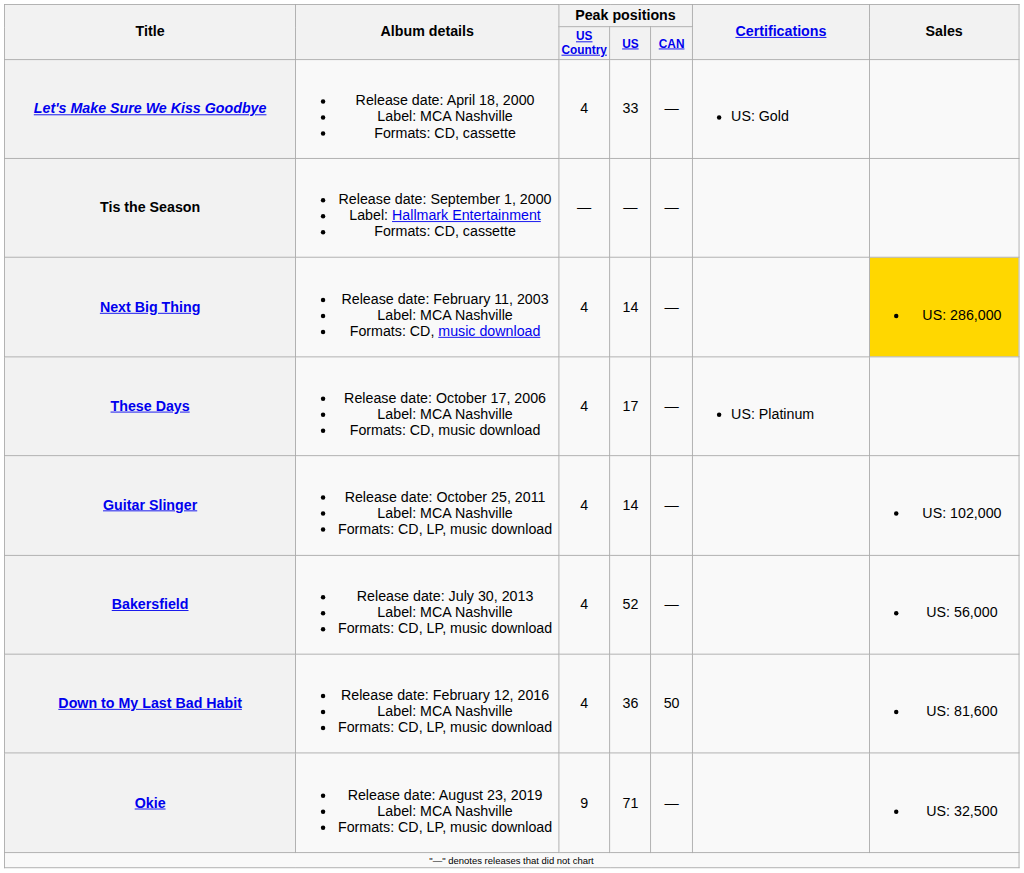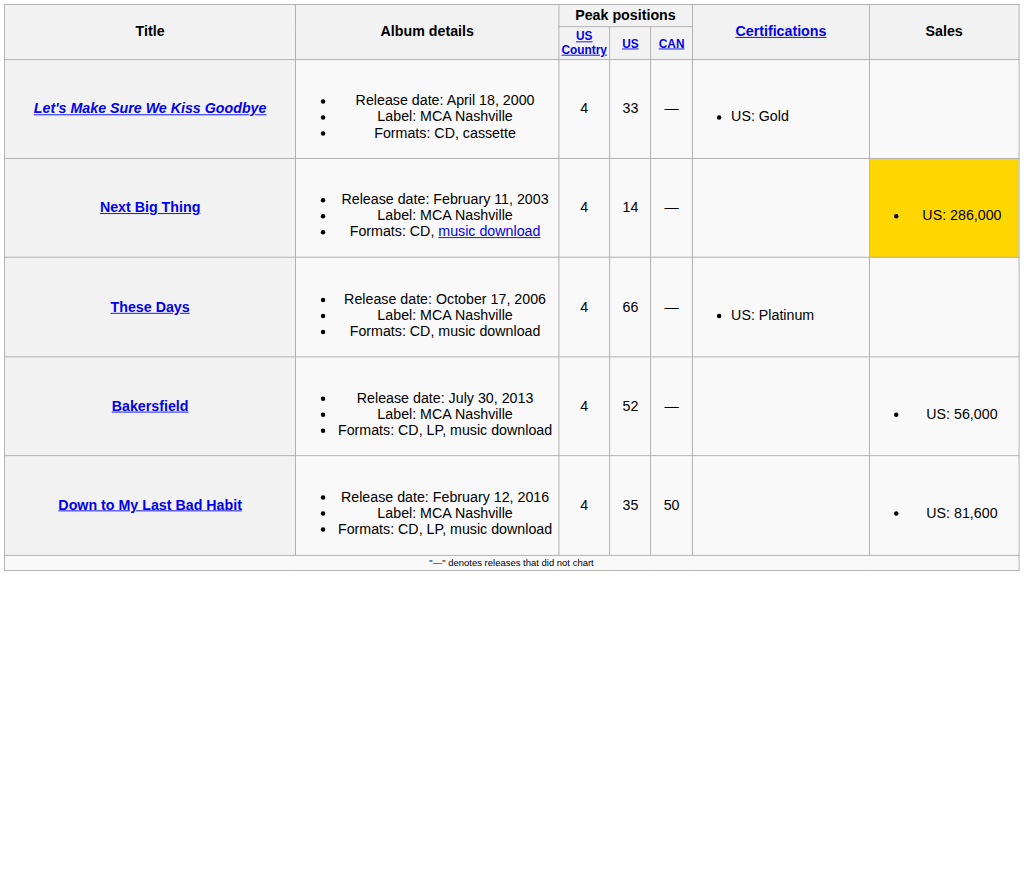- row: Tis the Season | Release date: September 1, 2000 Label: Hallmark Entertainment Formats: CD, cassette | — | — | —
These Days | Peak positions / US: 17 -> 66
- row: Guitar Slinger | Release date: October 25, 2011 Label: MCA Nashville Formats: CD, LP, music download | 4 | 14 | — | US: 102,000
Down to My Last Bad Habit | Peak positions / US: 36 -> 35
- row: Okie | Release date: August 23, 2019 Label: MCA Nashville Formats: CD, LP, music download | 9 | 71 | — | US: 32,500
